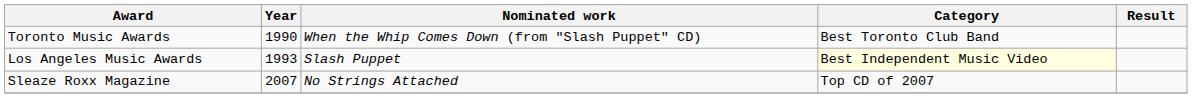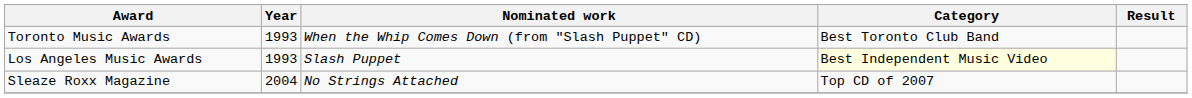Toronto Music Awards | Year: 1990 -> 1993
Sleaze Roxx Magazine | Year: 2007 -> 2004
